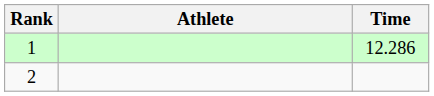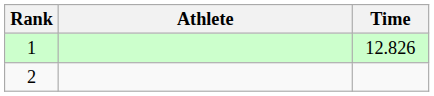1 | Time: 12.286 -> 12.826
